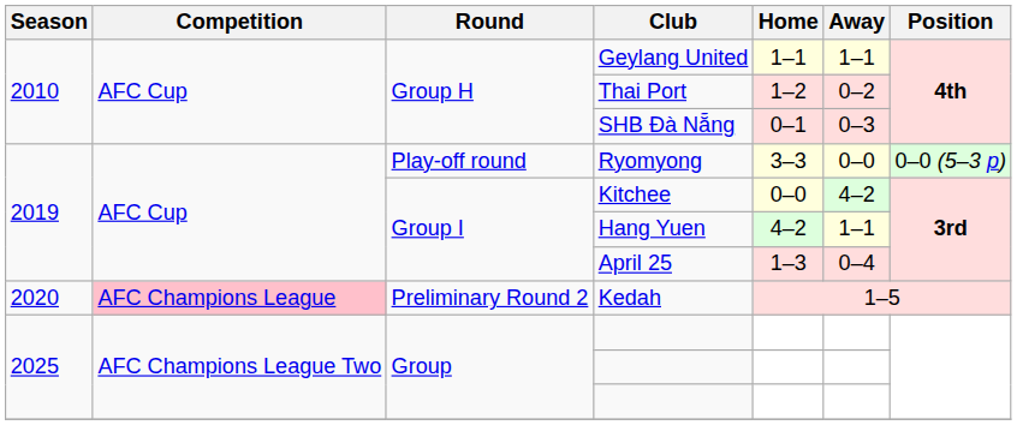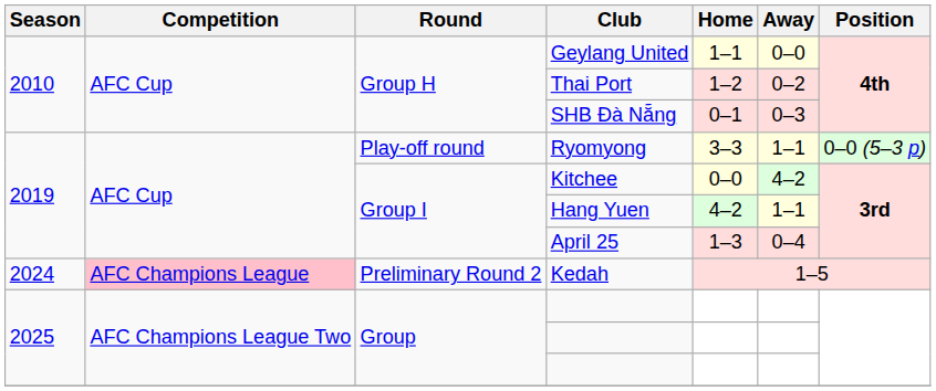Geylang United | Away: 1–1 -> 0–0
Ryomyong | Away: 0–0 -> 1–1
Kedah | Season: 2020 -> 2024
